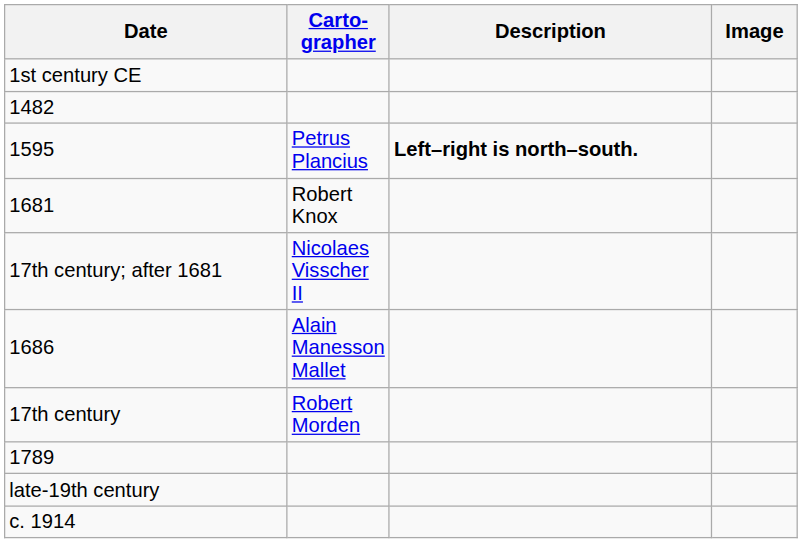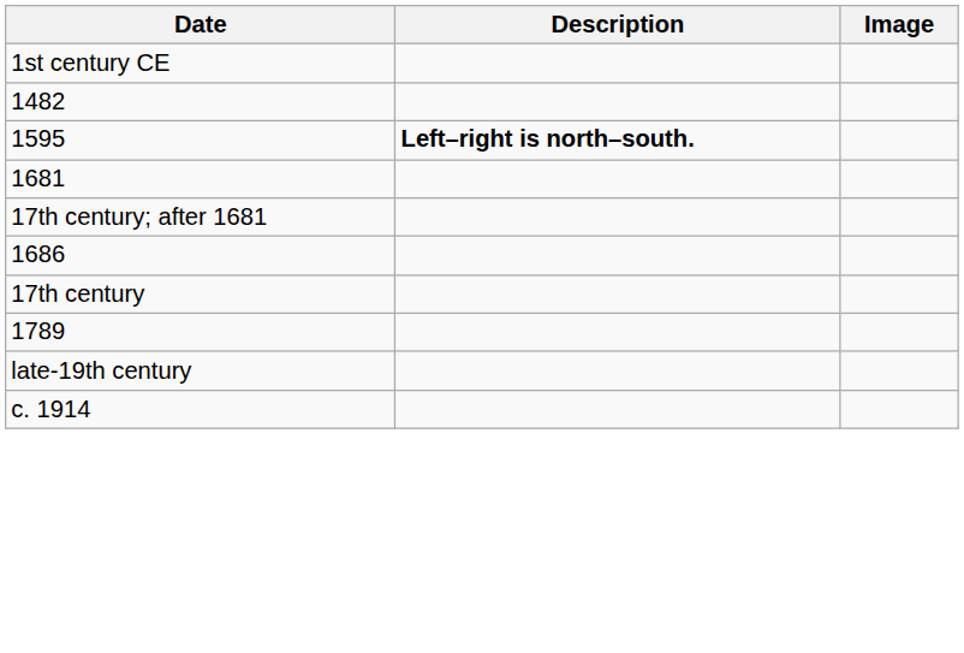- column: Carto- grapher | Petrus Plancius | Robert Knox | Nicolaes Visscher II | Alain Manesson Mallet | Robert Morden
